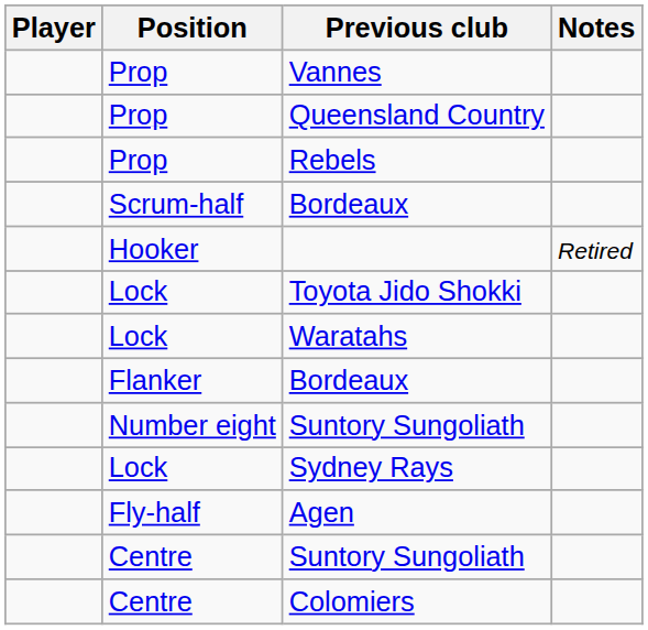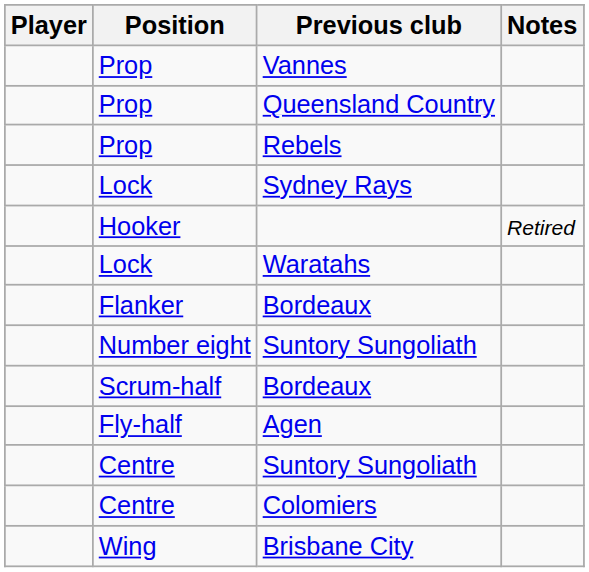rows swapped: Sydney Rays <-> Scrum-half / Bordeaux
- row: Lock | Toyota Jido Shokki
+ row: Wing | Brisbane City
